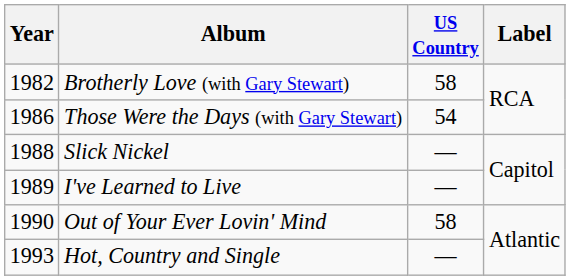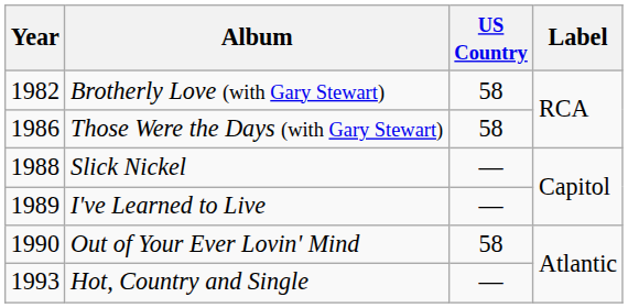Those Were the Days (with Gary Stewart) | US Country: 54 -> 58
